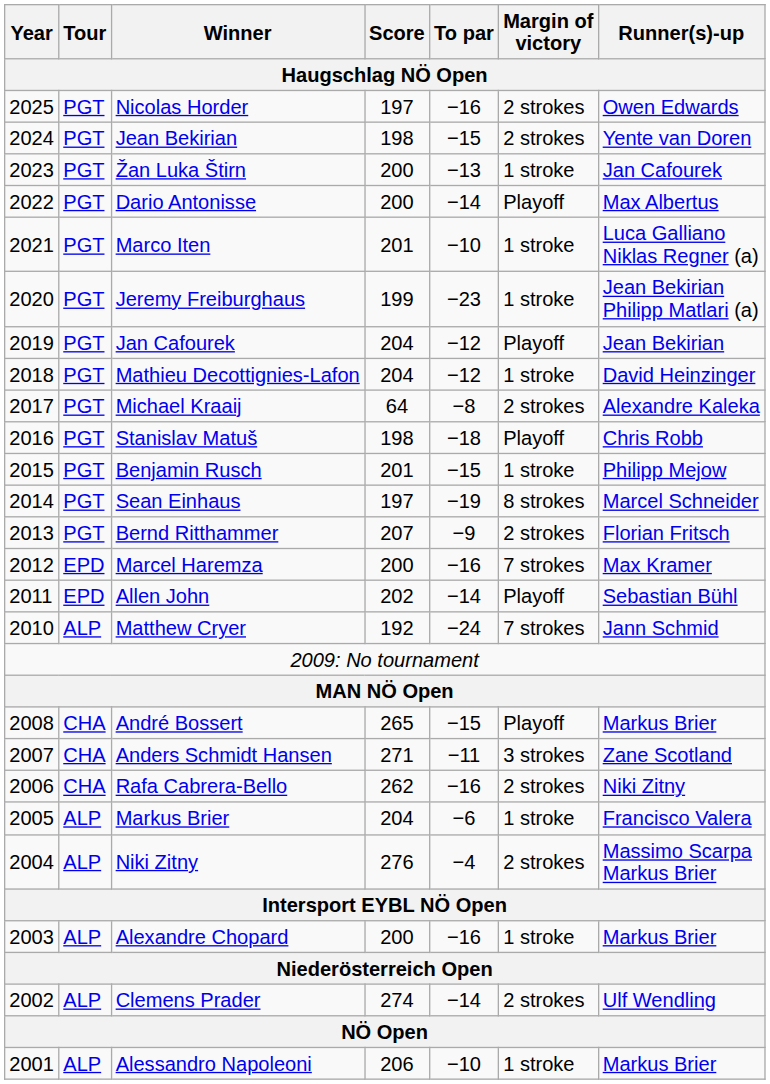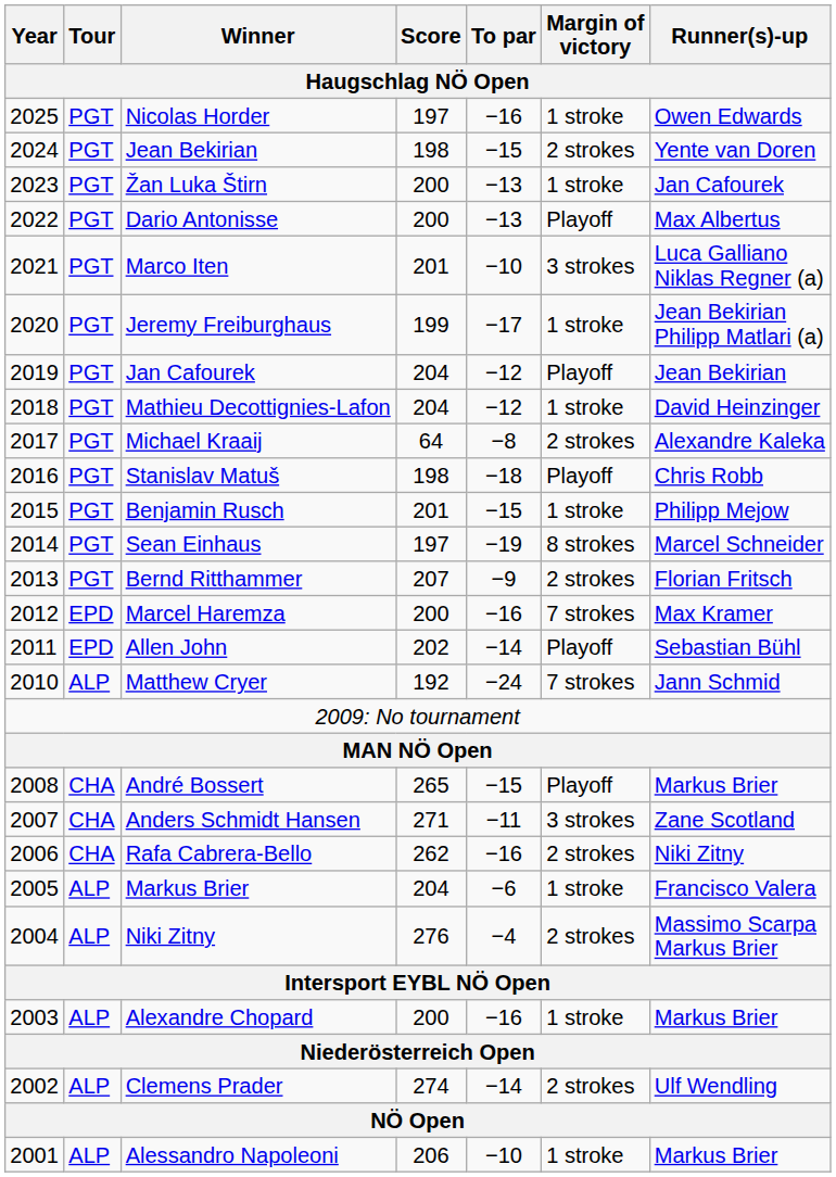Nicolas Horder | Margin of victory: 2 strokes -> 1 stroke
Dario Antonisse | To par: −14 -> −13
Marco Iten | Margin of victory: 1 stroke -> 3 strokes
Jeremy Freiburghaus | To par: −23 -> −17
